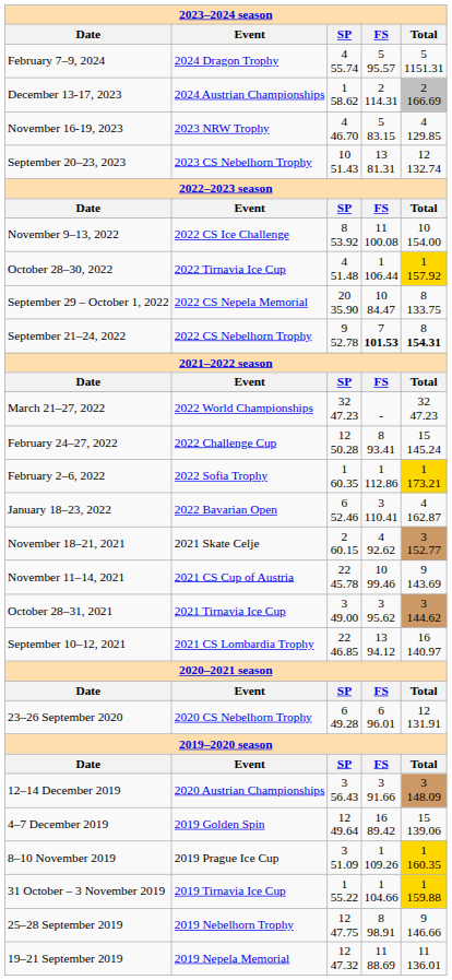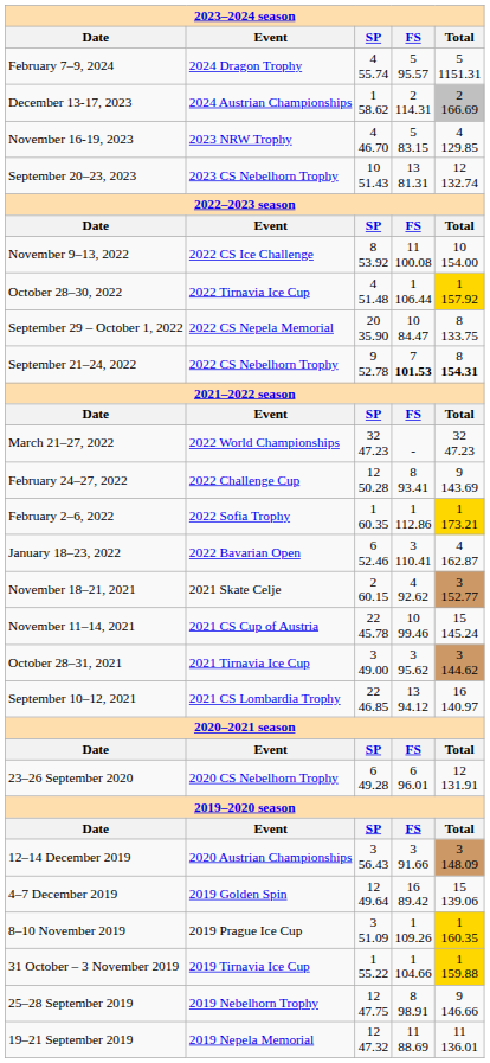February 24–27, 2022 | column 5: 15 145.24 -> 9 143.69
November 11–14, 2021 | column 5: 9 143.69 -> 15 145.24
